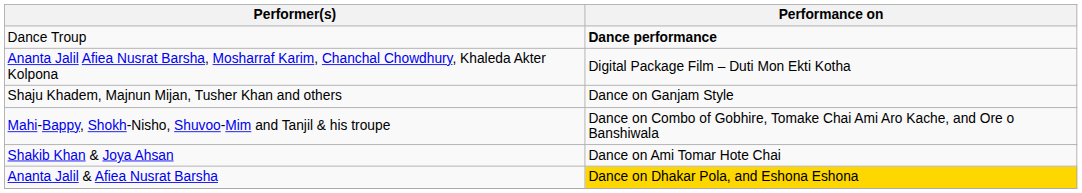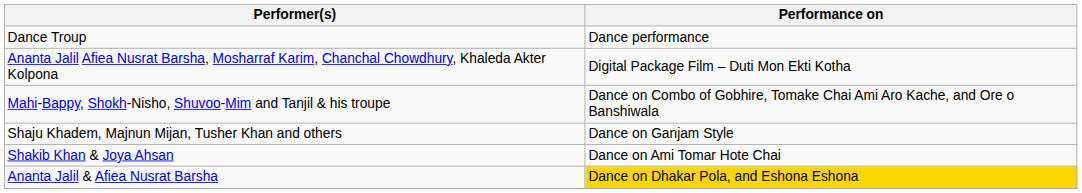Dance Troup | Performance on: bold -> normal
rows swapped: Mahi-Bappy, Shokh-Nisho, Shuvoo-Mim and Tanjil & his troupe <-> Shaju Khadem, Majnun Mijan, Tusher Khan and others
